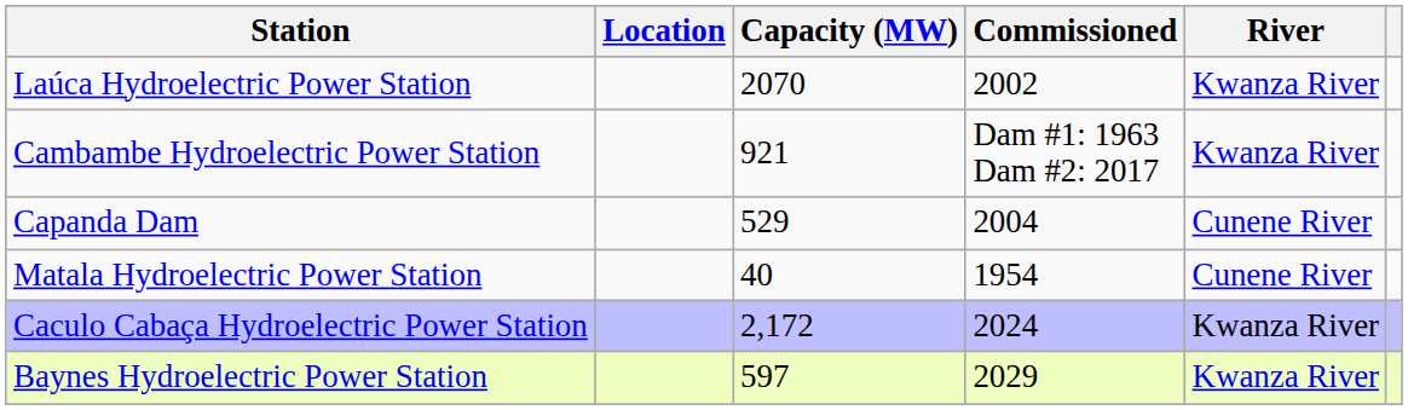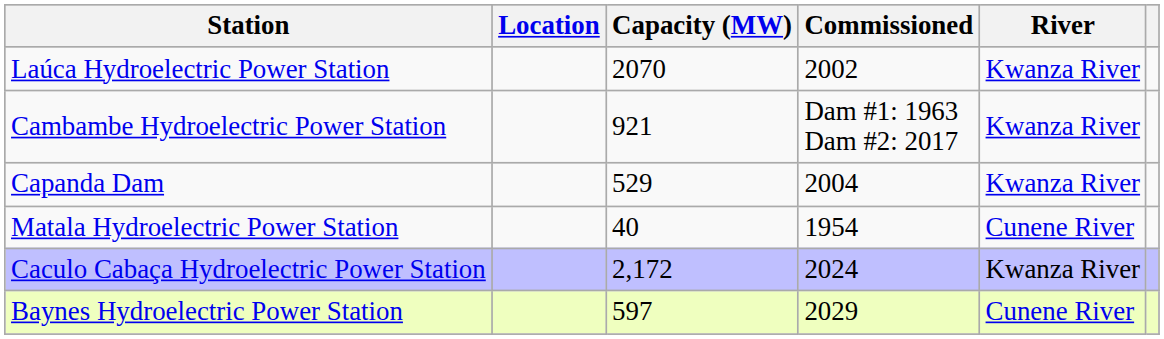Capanda Dam | River: Cunene River -> Kwanza River
Baynes Hydroelectric Power Station | River: Kwanza River -> Cunene River
